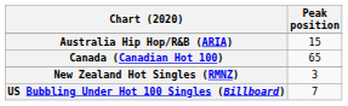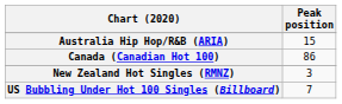Canada (Canadian Hot 100) | Peak position: 65 -> 86
